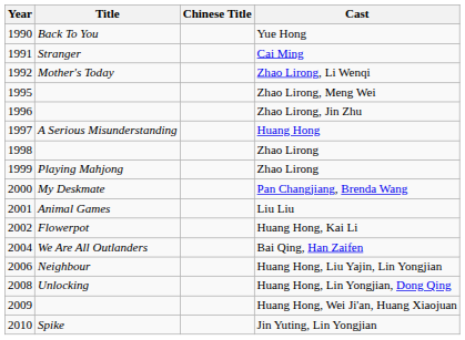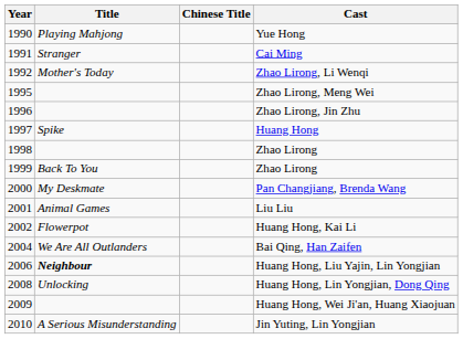Yue Hong | Title: Back To You -> Playing Mahjong
Huang Hong | Title: A Serious Misunderstanding -> Spike
1999 / Zhao Lirong | Title: Playing Mahjong -> Back To You
Huang Hong, Liu Yajin, Lin Yongjian | Title: normal -> bold
Jin Yuting, Lin Yongjian | Title: Spike -> A Serious Misunderstanding
